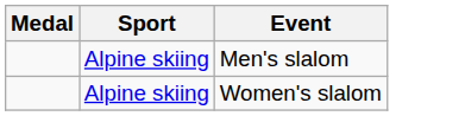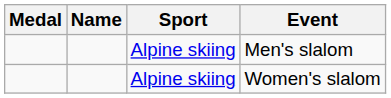+ column: Name
